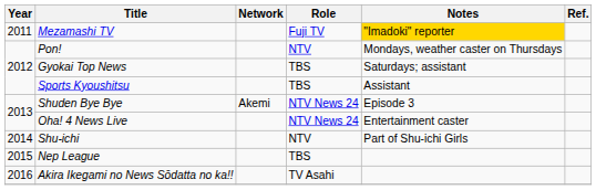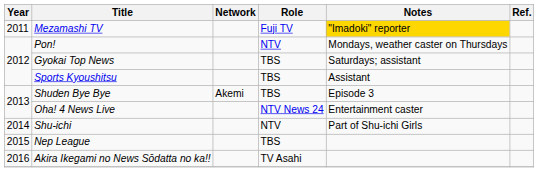Shuden Bye Bye | Role: NTV News 24 -> TBS
